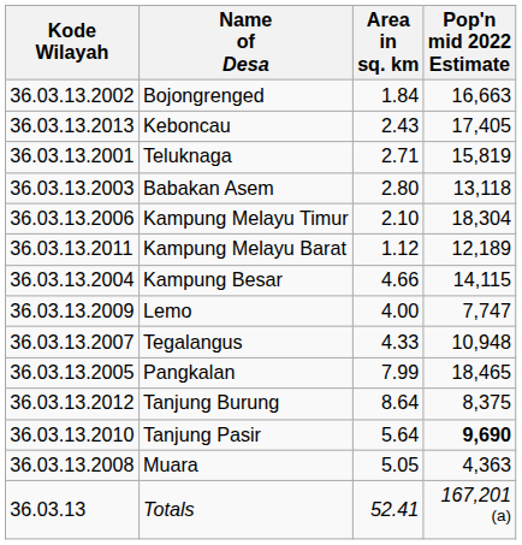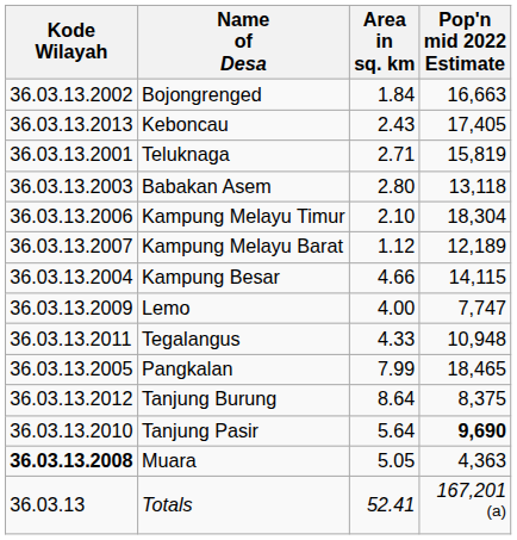Kampung Melayu Barat | Kode Wilayah: 36.03.13.2011 -> 36.03.13.2007
Tegalangus | Kode Wilayah: 36.03.13.2007 -> 36.03.13.2011
Muara | Kode Wilayah: normal -> bold
